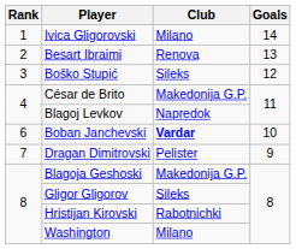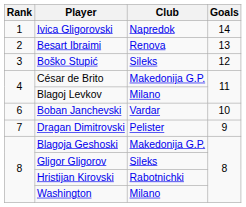Ivica Gligorovski | Club: Milano -> Napredok
Blagoj Levkov | Club: Napredok -> Milano
Boban Janchevski | Club: bold -> normal
